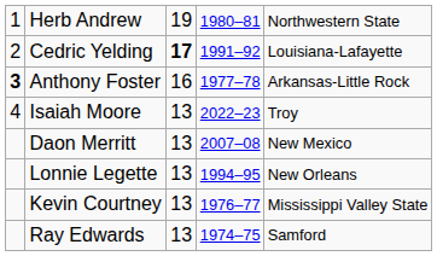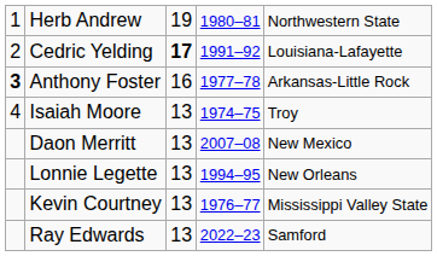Isaiah Moore | column 4: 2022–23 -> 1974–75
Ray Edwards | column 4: 1974–75 -> 2022–23
